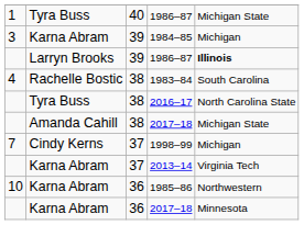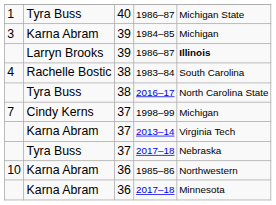- row: Amanda Cahill | 38 | 2017–18 | Michigan State
+ row: Tyra Buss | 37 | 2017–18 | Nebraska
